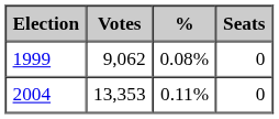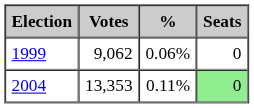1999 | %: 0.08% -> 0.06%
2004 | Seats: no background -> lightgreen background
